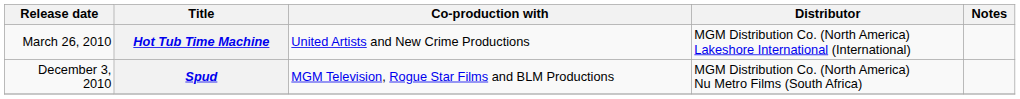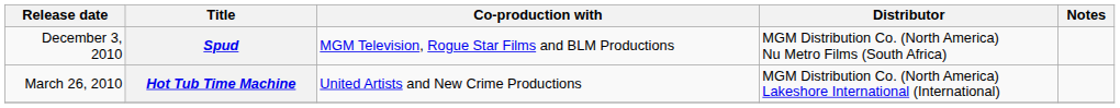rows swapped: Hot Tub Time Machine <-> Spud
